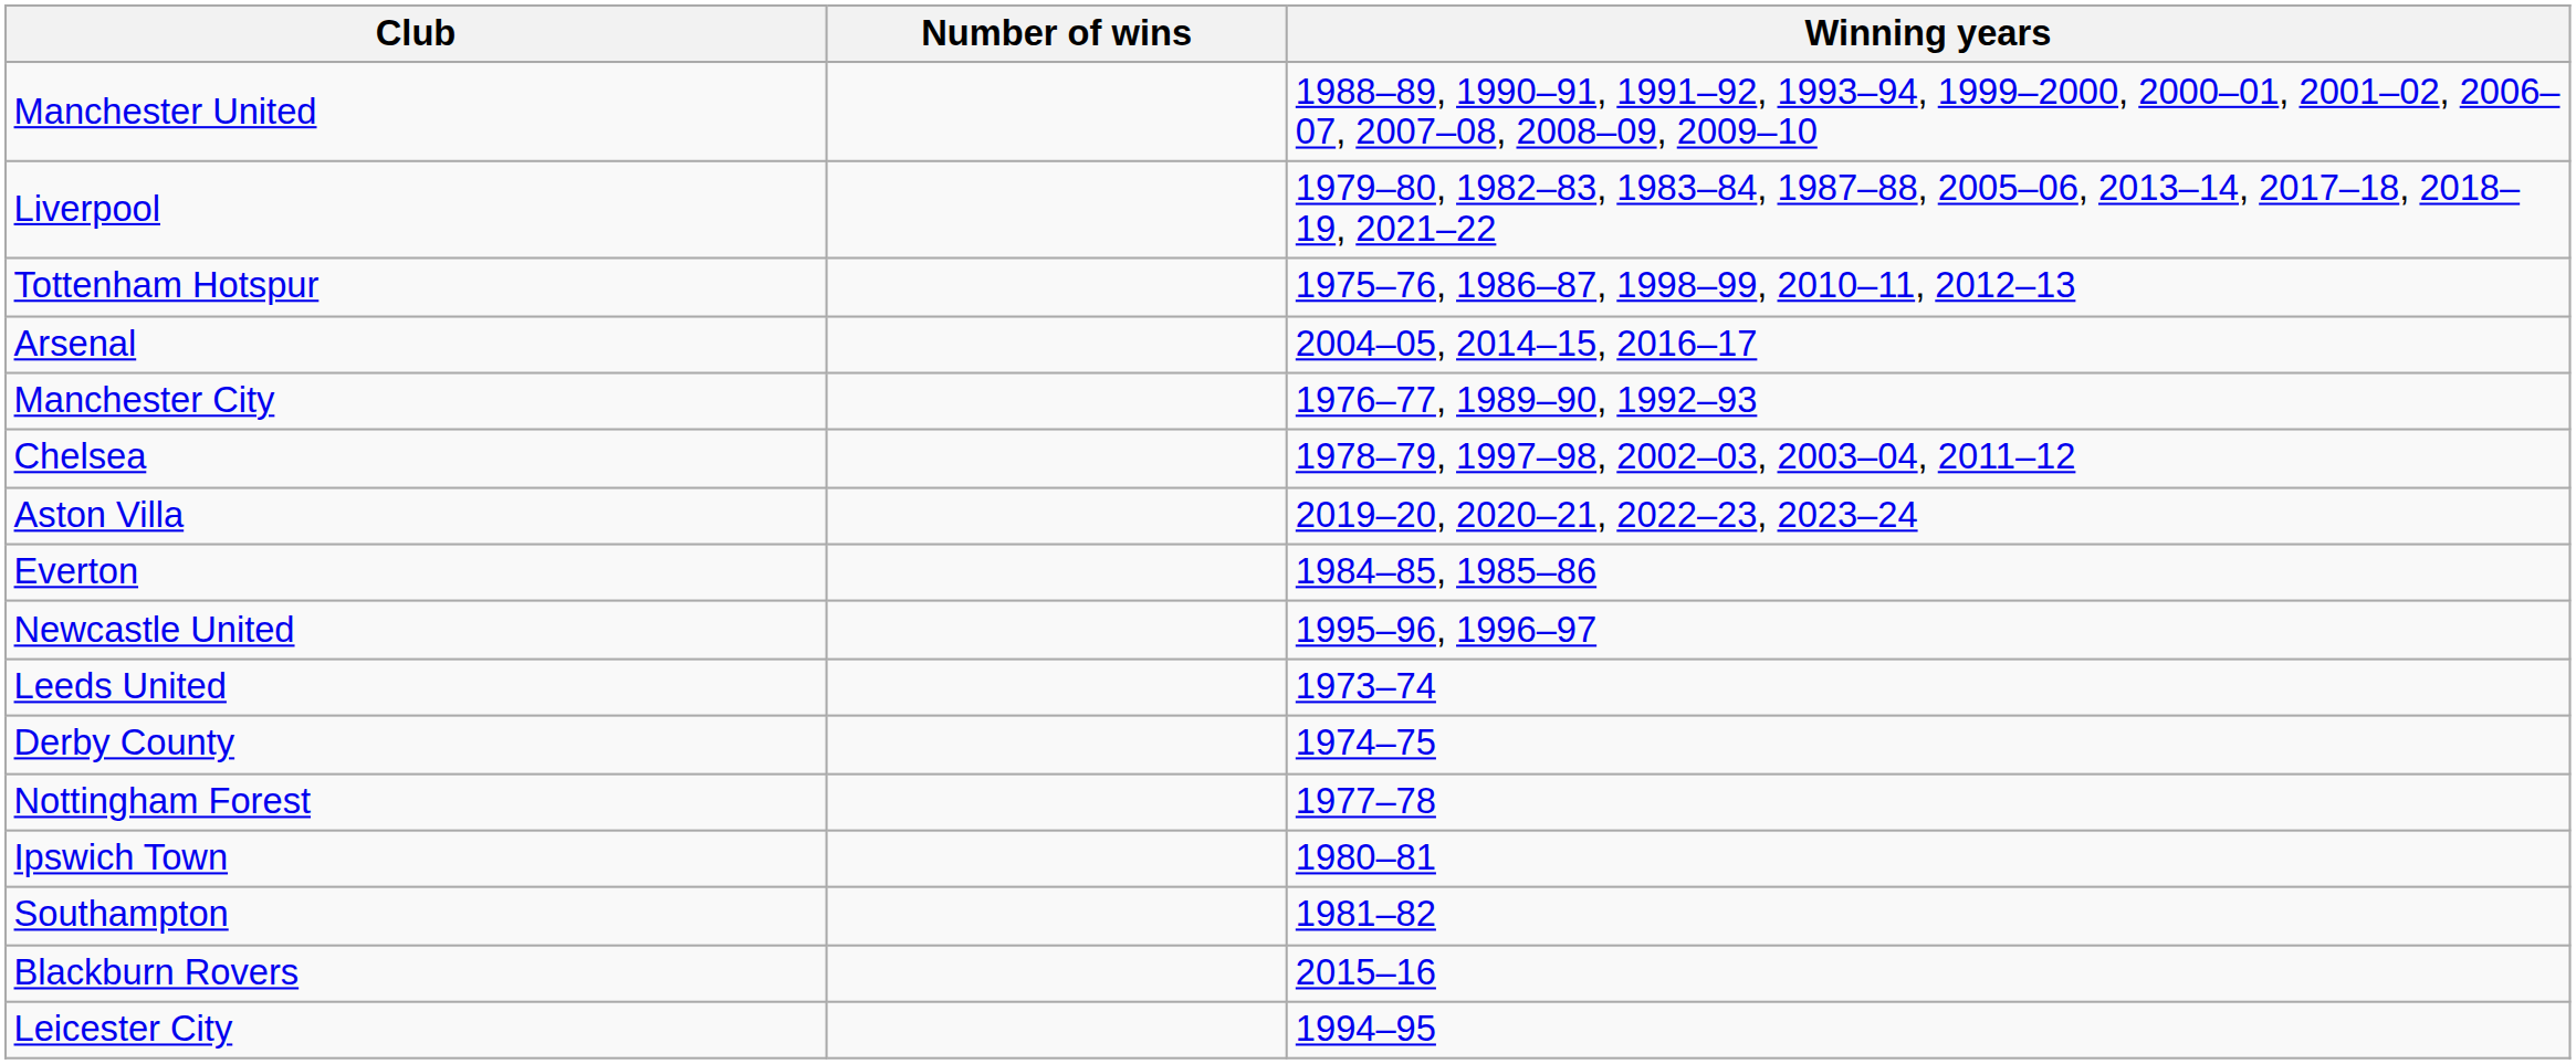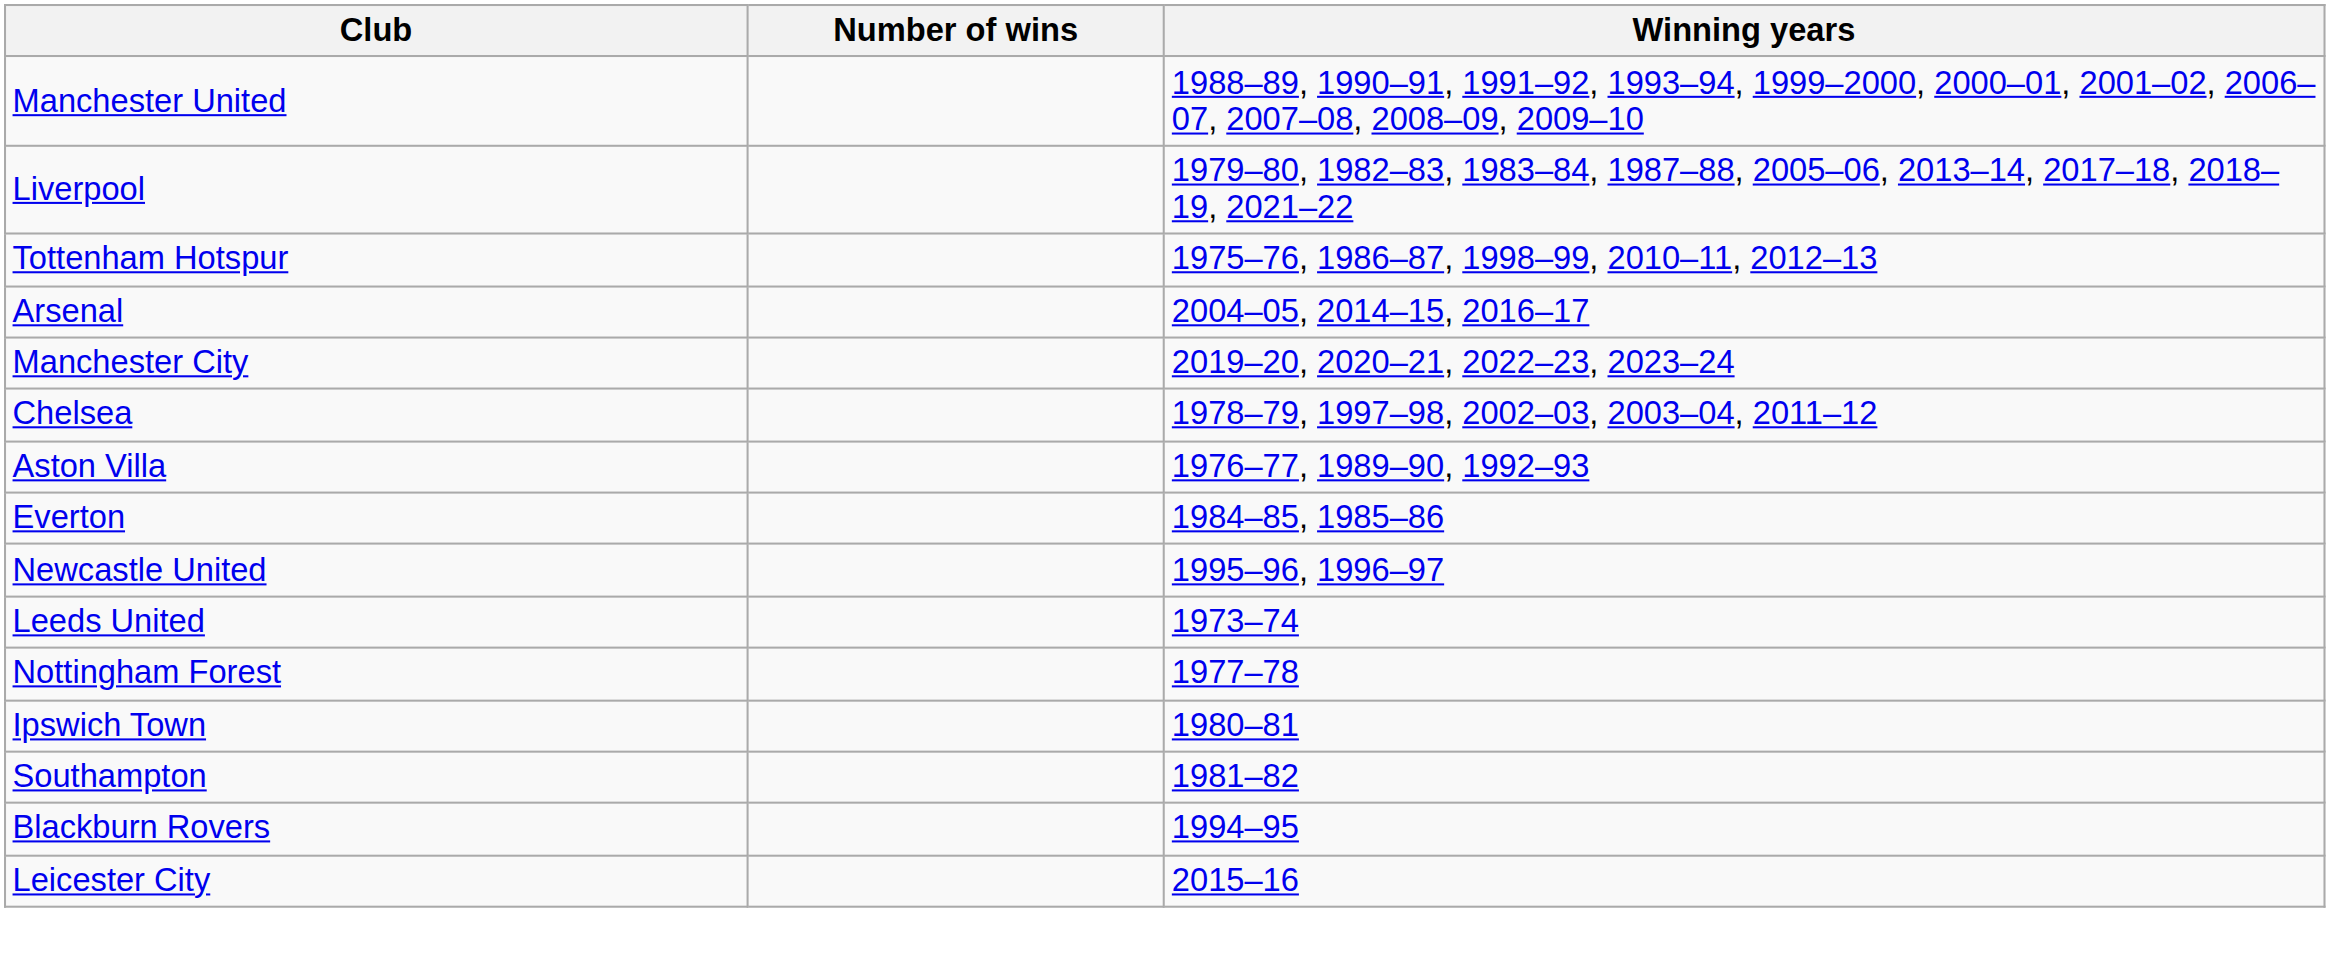Manchester City | Winning years: 1976–77, 1989–90, 1992–93 -> 2019–20, 2020–21, 2022–23, 2023–24
Aston Villa | Winning years: 2019–20, 2020–21, 2022–23, 2023–24 -> 1976–77, 1989–90, 1992–93
- row: Derby County | 1974–75
Blackburn Rovers | Winning years: 2015–16 -> 1994–95
Leicester City | Winning years: 1994–95 -> 2015–16
